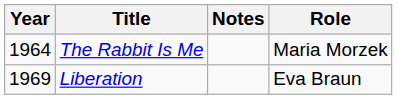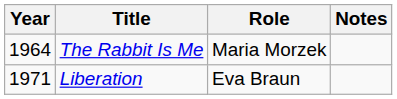columns swapped: Role <-> Notes
Liberation | Year: 1969 -> 1971
